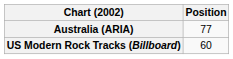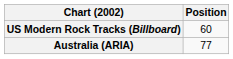rows swapped: Australia (ARIA) <-> US Modern Rock Tracks (Billboard)
